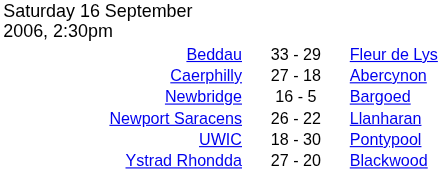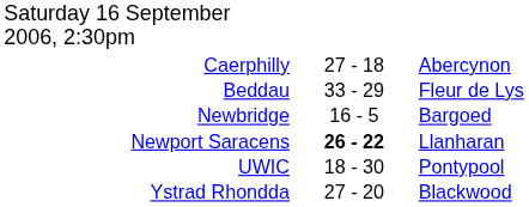rows swapped: Beddau <-> Caerphilly
Newport Saracens | column 2: normal -> bold
